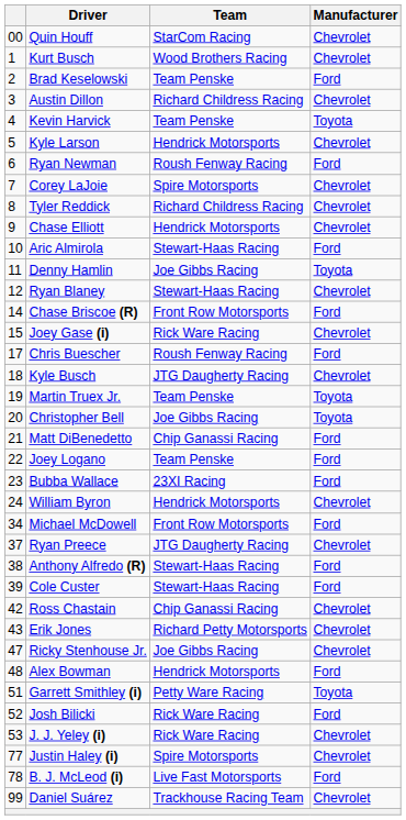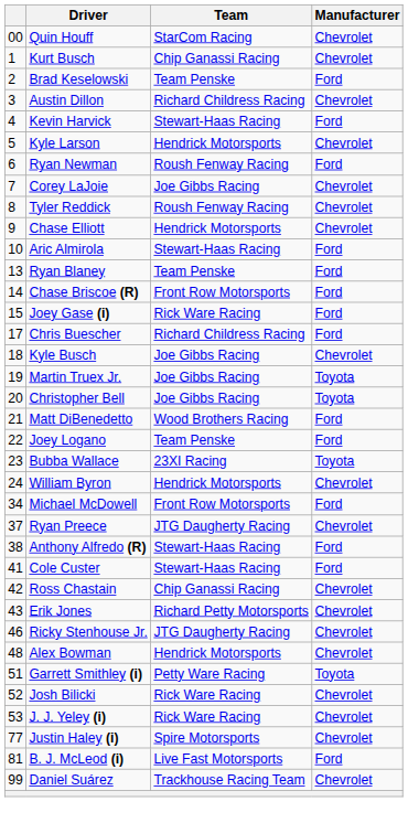Kurt Busch | Team: Wood Brothers Racing -> Chip Ganassi Racing
Kevin Harvick | Team: Team Penske -> Stewart-Haas Racing
Kevin Harvick | Manufacturer: Toyota -> Ford
Corey LaJoie | Team: Spire Motorsports -> Joe Gibbs Racing
Tyler Reddick | Team: Richard Childress Racing -> Roush Fenway Racing
- row: 11 | Denny Hamlin | Joe Gibbs Racing | Toyota
Ryan Blaney | column 1: 12 -> 13
Ryan Blaney | Team: Stewart-Haas Racing -> Team Penske
Ryan Blaney | Manufacturer: Chevrolet -> Ford
Joey Gase (i) | Manufacturer: Chevrolet -> Ford
Chris Buescher | Team: Roush Fenway Racing -> Richard Childress Racing
Kyle Busch | Team: JTG Daugherty Racing -> Joe Gibbs Racing
Martin Truex Jr. | Team: Team Penske -> Joe Gibbs Racing
Matt DiBenedetto | Team: Chip Ganassi Racing -> Wood Brothers Racing
Bubba Wallace | Manufacturer: Ford -> Toyota
Cole Custer | column 1: 39 -> 41
Ricky Stenhouse Jr. | column 1: 47 -> 46
Ricky Stenhouse Jr. | Team: Joe Gibbs Racing -> JTG Daugherty Racing
Alex Bowman | Manufacturer: Ford -> Chevrolet
Josh Bilicki | Manufacturer: Ford -> Chevrolet
B. J. McLeod (i) | column 1: 78 -> 81
